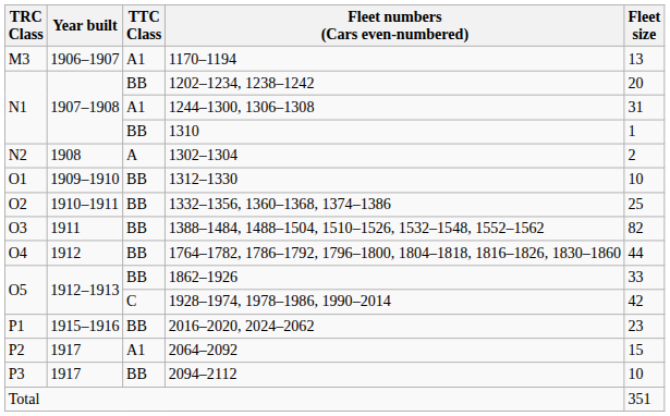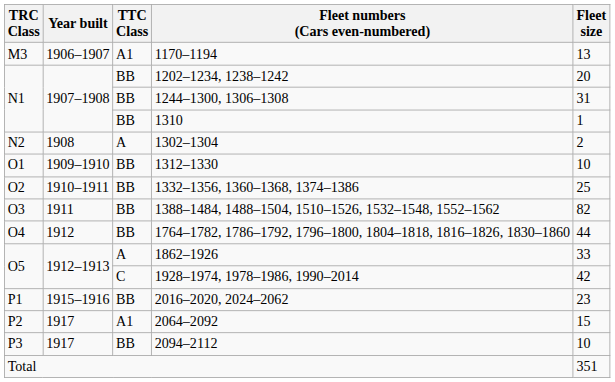1244–1300, 1306–1308 | TTC Class: A1 -> BB
1862–1926 | TTC Class: BB -> A
